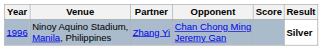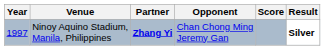Ninoy Aquino Stadium, Manila, Philippines | Year: 1996 -> 1997
Ninoy Aquino Stadium, Manila, Philippines | Partner: normal -> bold
